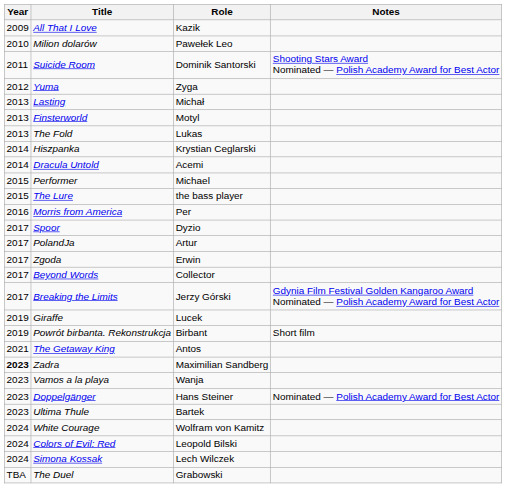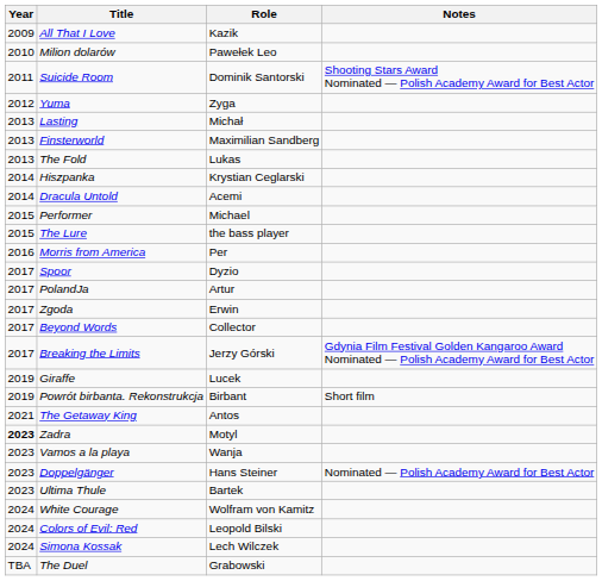Finsterworld | Role: Motyl -> Maximilian Sandberg
Zadra | Role: Maximilian Sandberg -> Motyl
